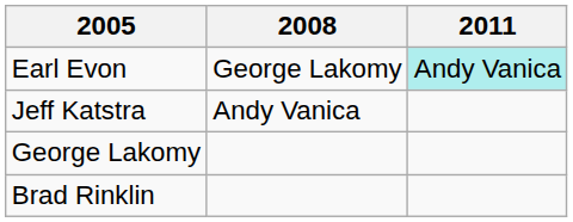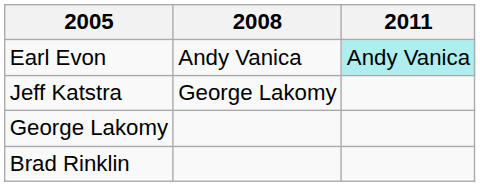Earl Evon | 2008: George Lakomy -> Andy Vanica
Jeff Katstra | 2008: Andy Vanica -> George Lakomy
